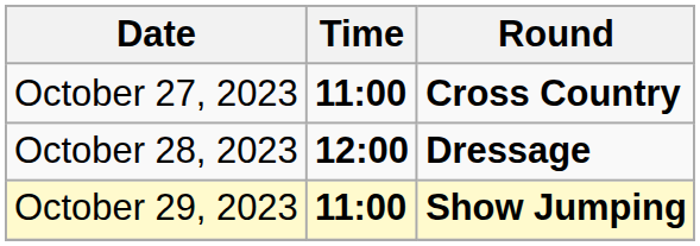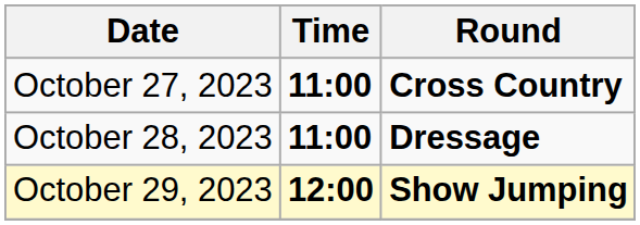October 28, 2023 | Time: 12:00 -> 11:00
October 29, 2023 | Time: 11:00 -> 12:00
